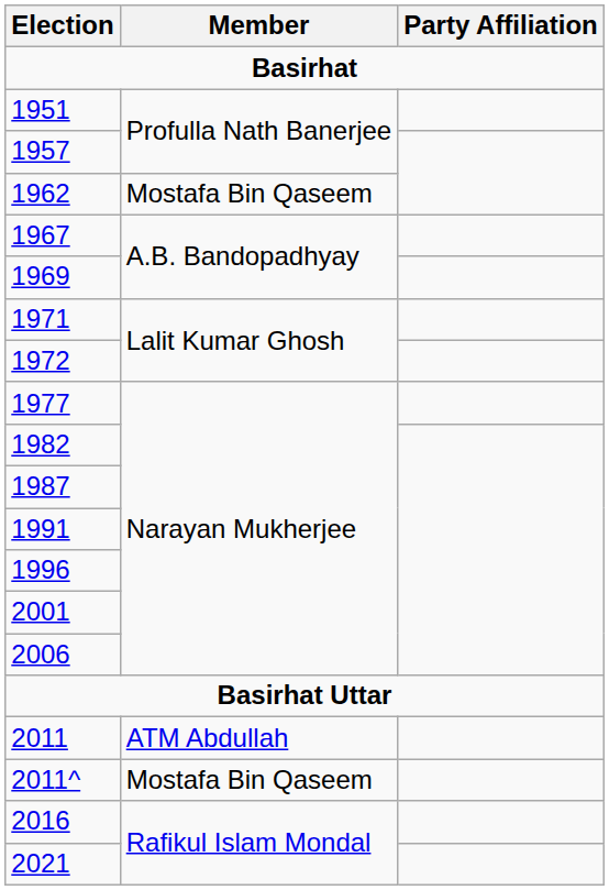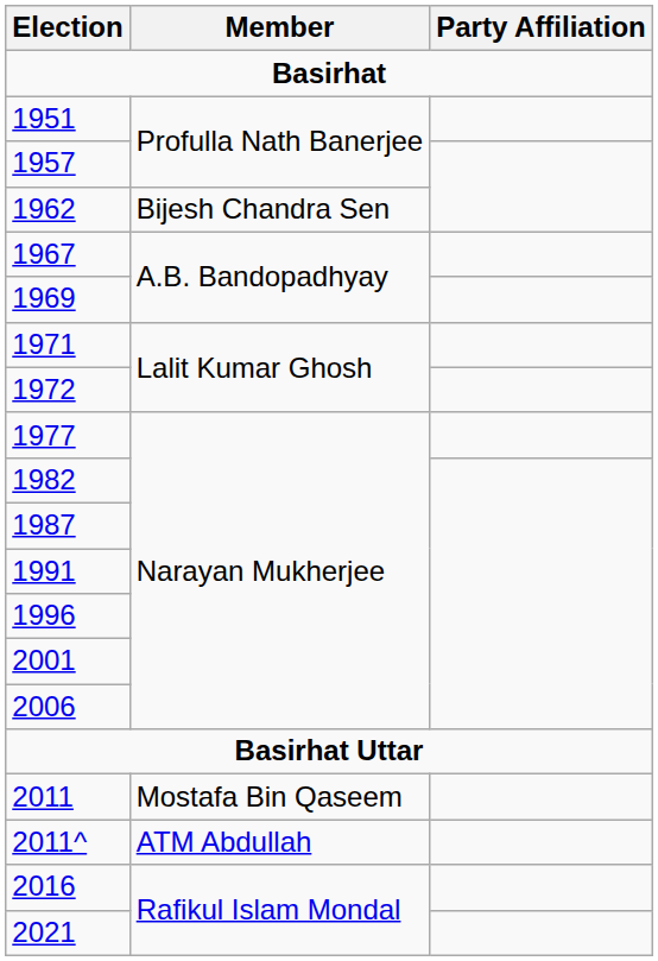1962 | Member: Mostafa Bin Qaseem -> Bijesh Chandra Sen
2011 | Member: ATM Abdullah -> Mostafa Bin Qaseem
2011^ | Member: Mostafa Bin Qaseem -> ATM Abdullah
